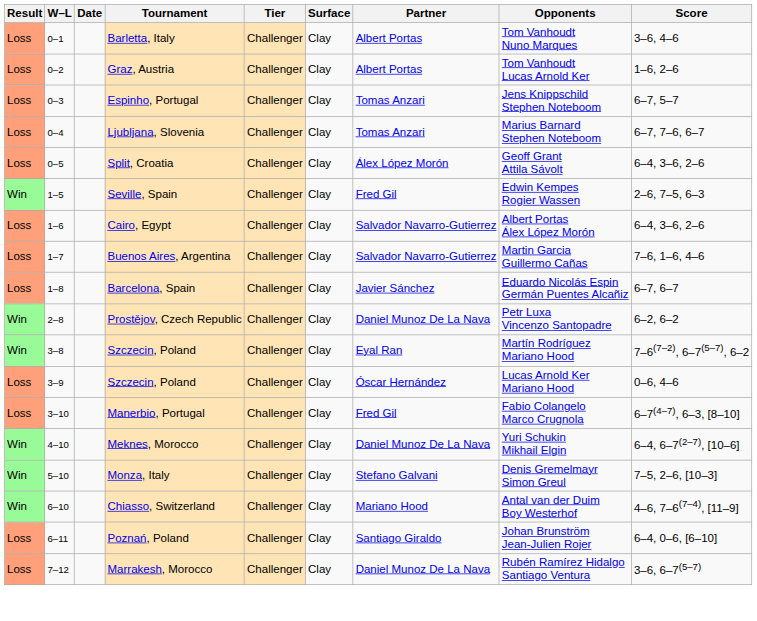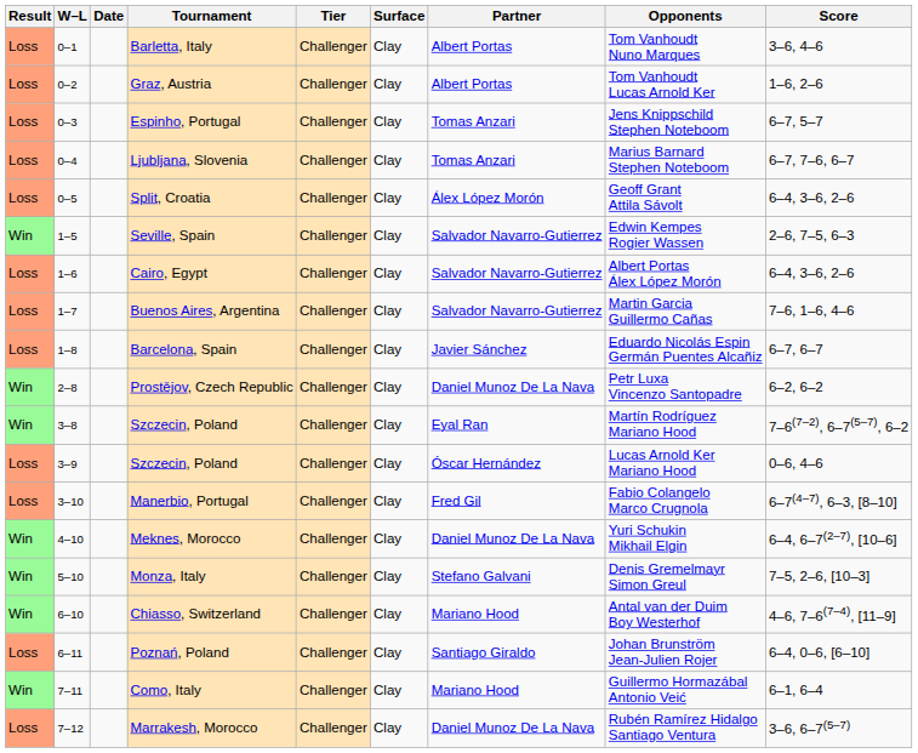Seville, Spain | Partner: Fred Gil -> Salvador Navarro-Gutierrez
+ row: Win | 7–11 | Como, Italy | Challenger | Clay | Mariano Hood | Guillermo Hormazábal Antonio Veić | 6–1, 6–4
